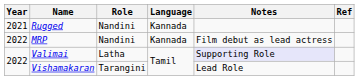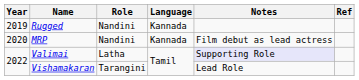Rugged | Year: 2021 -> 2019
MRP | Year: 2022 -> 2020
